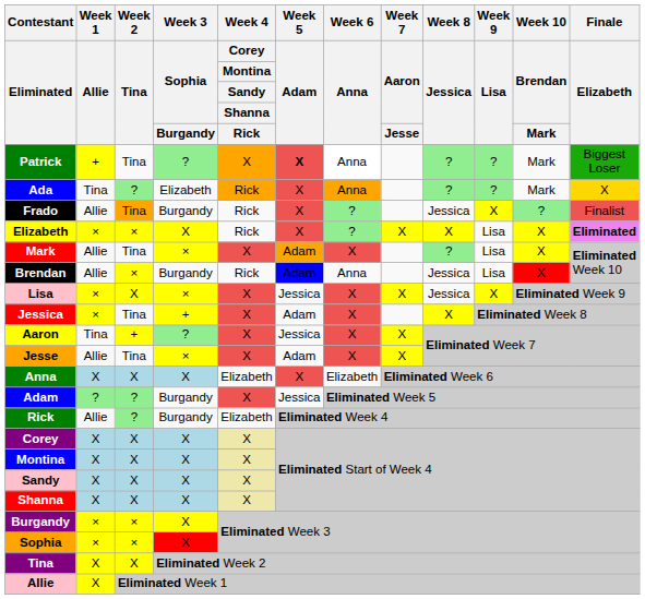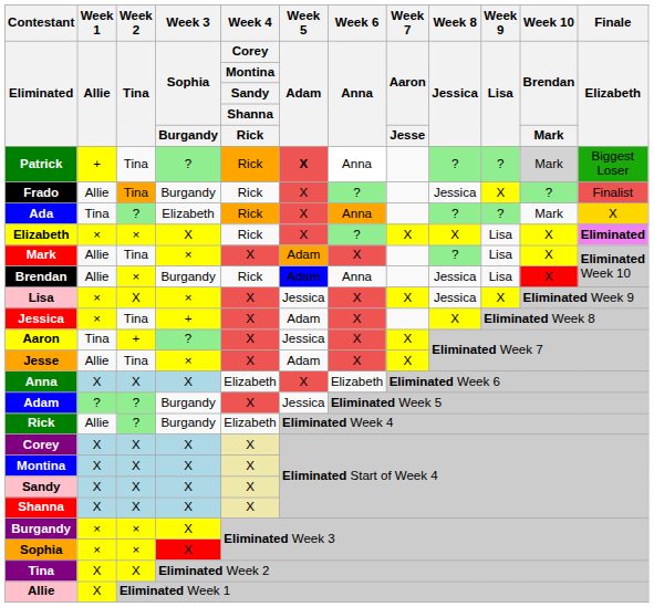Patrick | Week 4 / Corey / Montina / Sandy / Shanna / Rick: X -> Rick
Patrick | Week 10 / Brendan / Mark: no background -> lightgrey background
rows swapped: Frado <-> Ada
